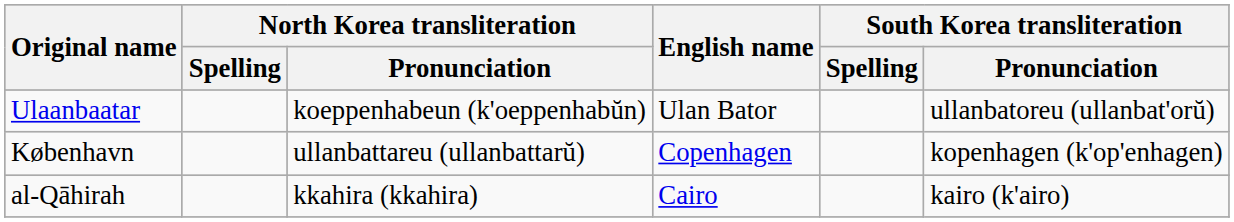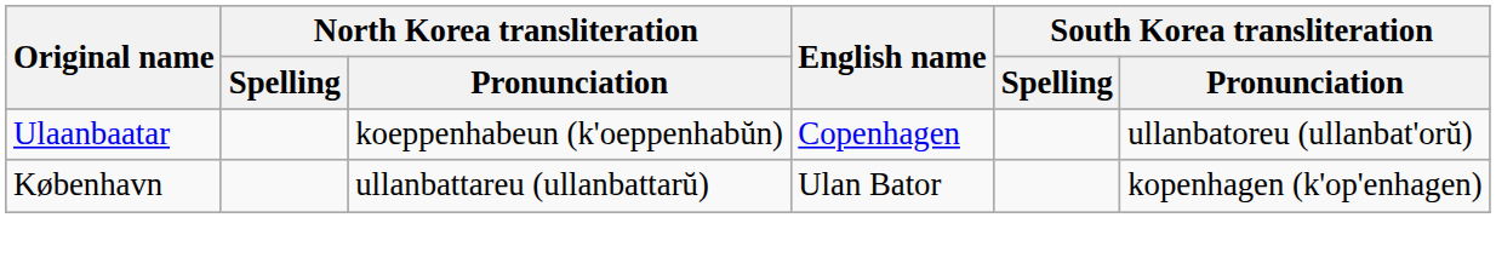Ulaanbaatar | English name: Ulan Bator -> Copenhagen
København | English name: Copenhagen -> Ulan Bator
- row: al-Qāhirah | kkahira (kkahira) | Cairo | kairo (k'airo)
